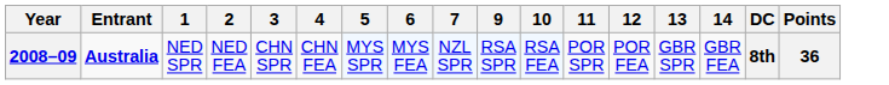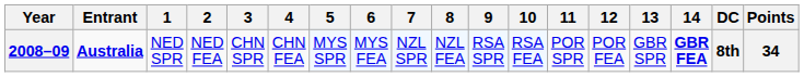+ column: 8 | NZL FEA
2008–09 | 14: normal -> bold
2008–09 | Points: 36 -> 34
